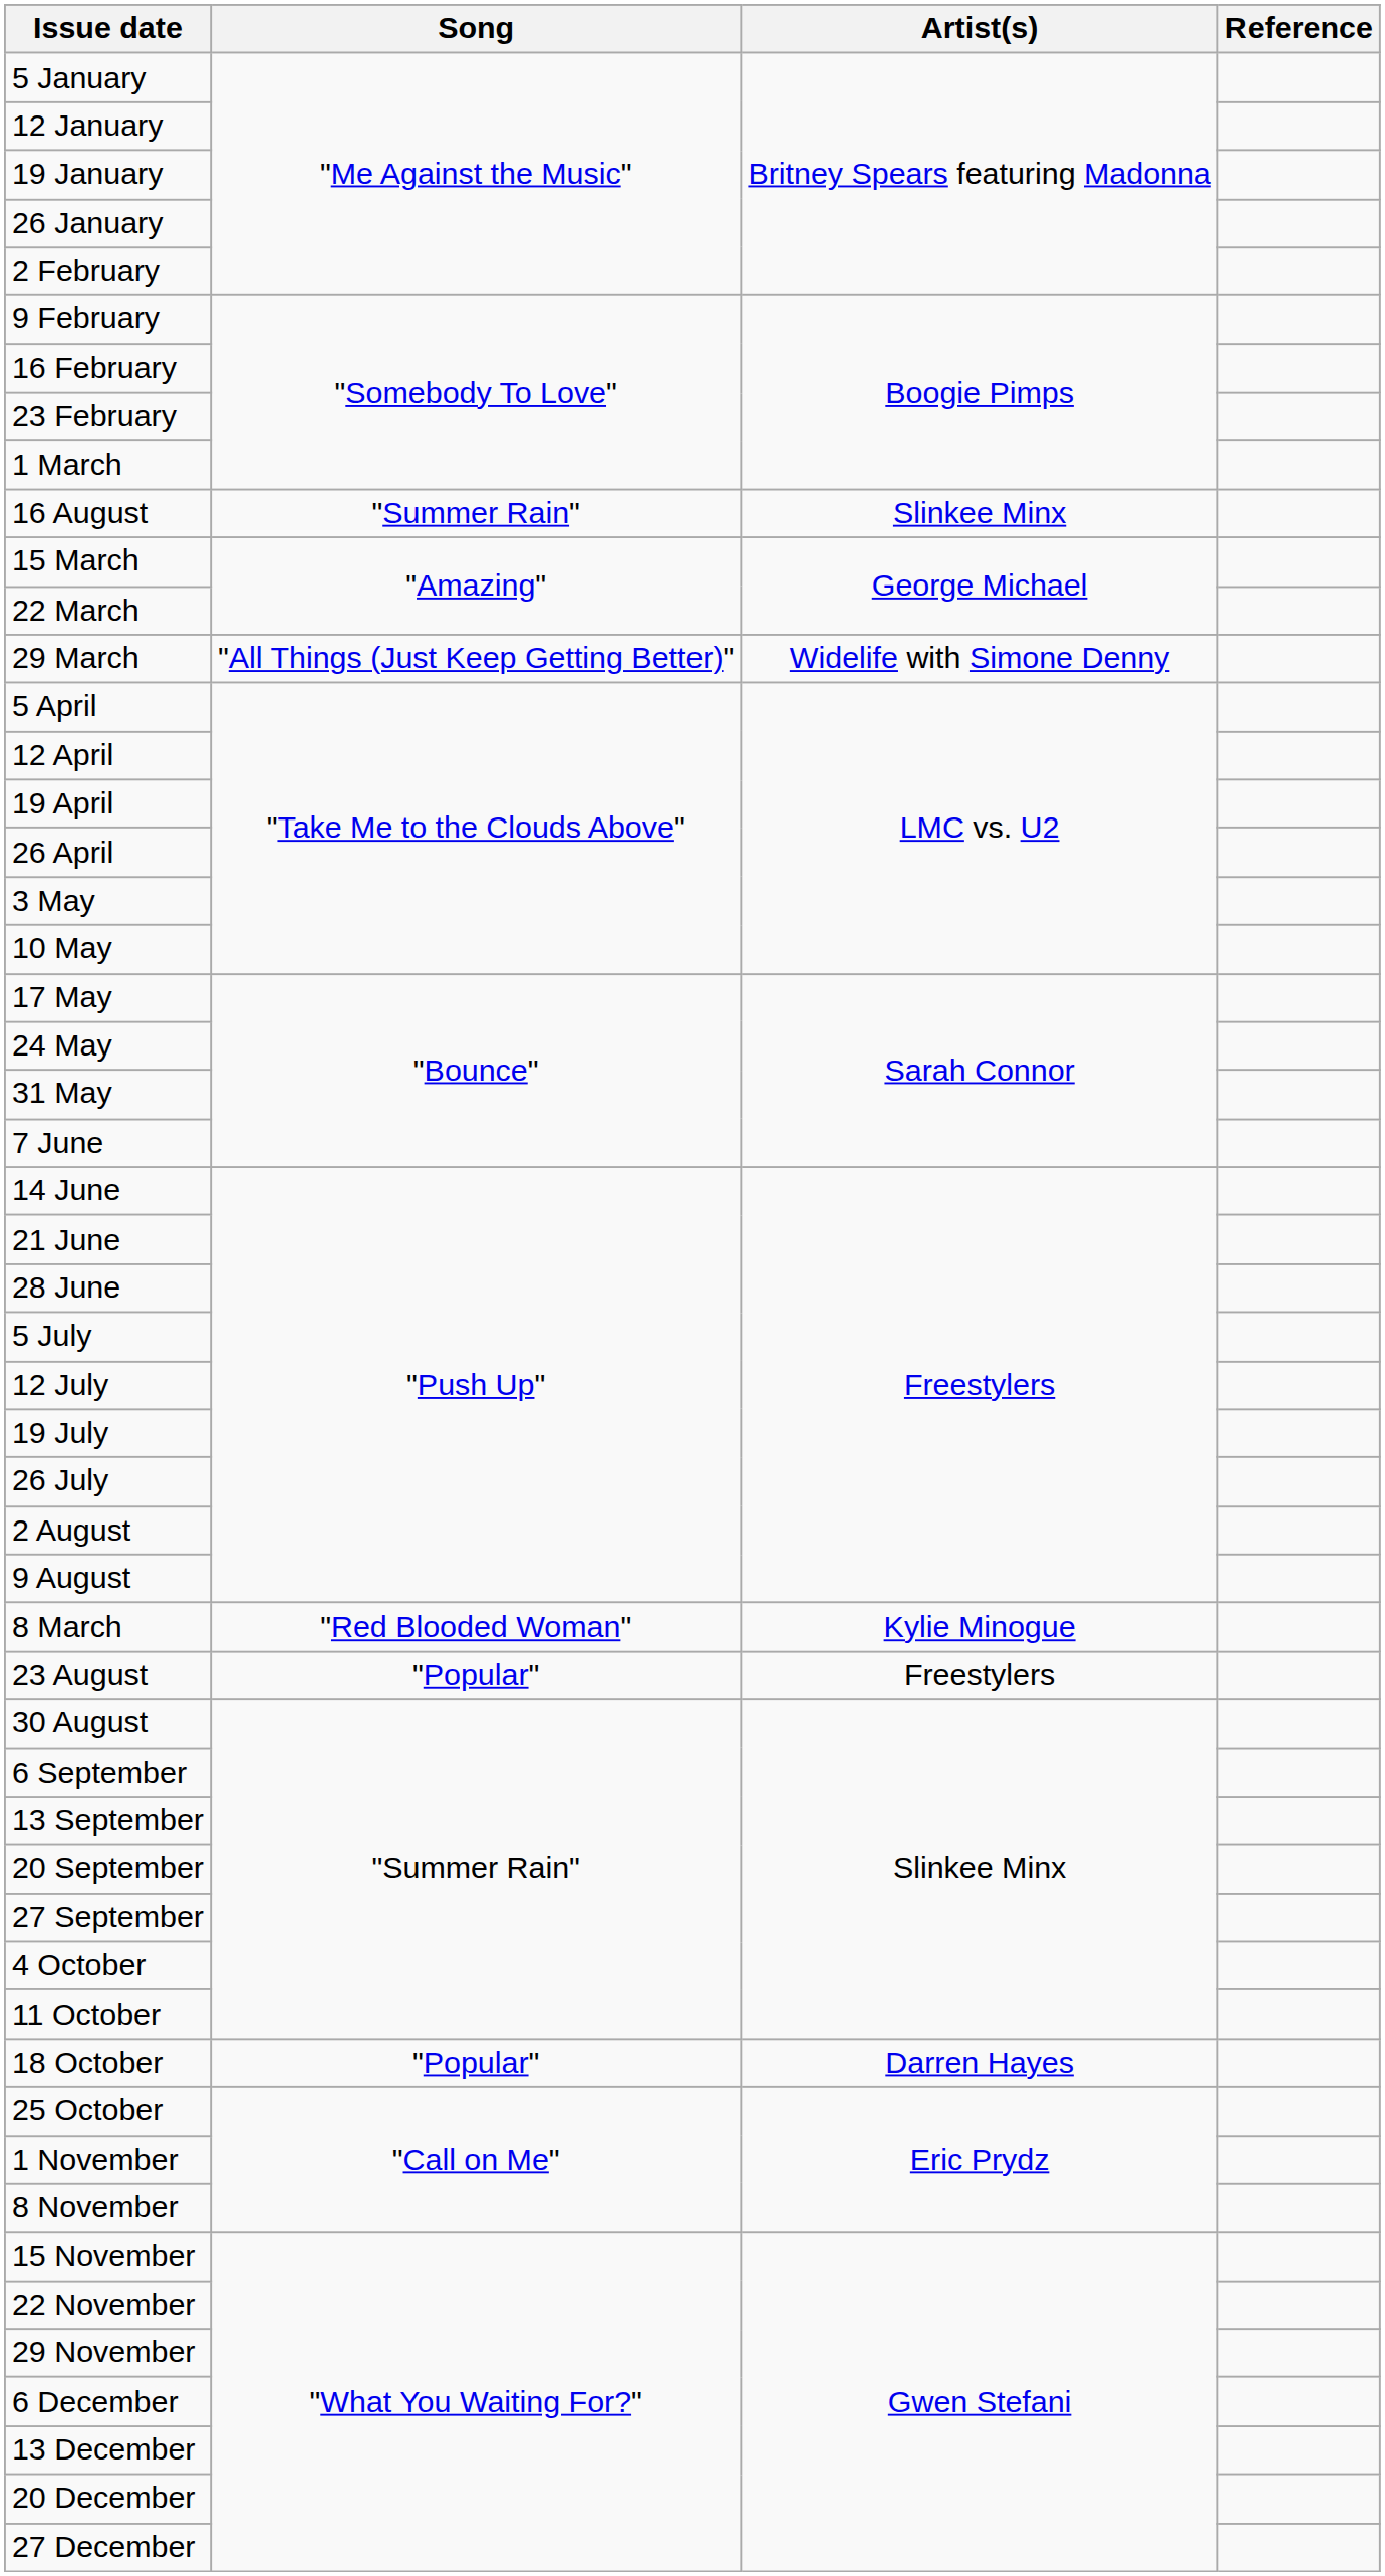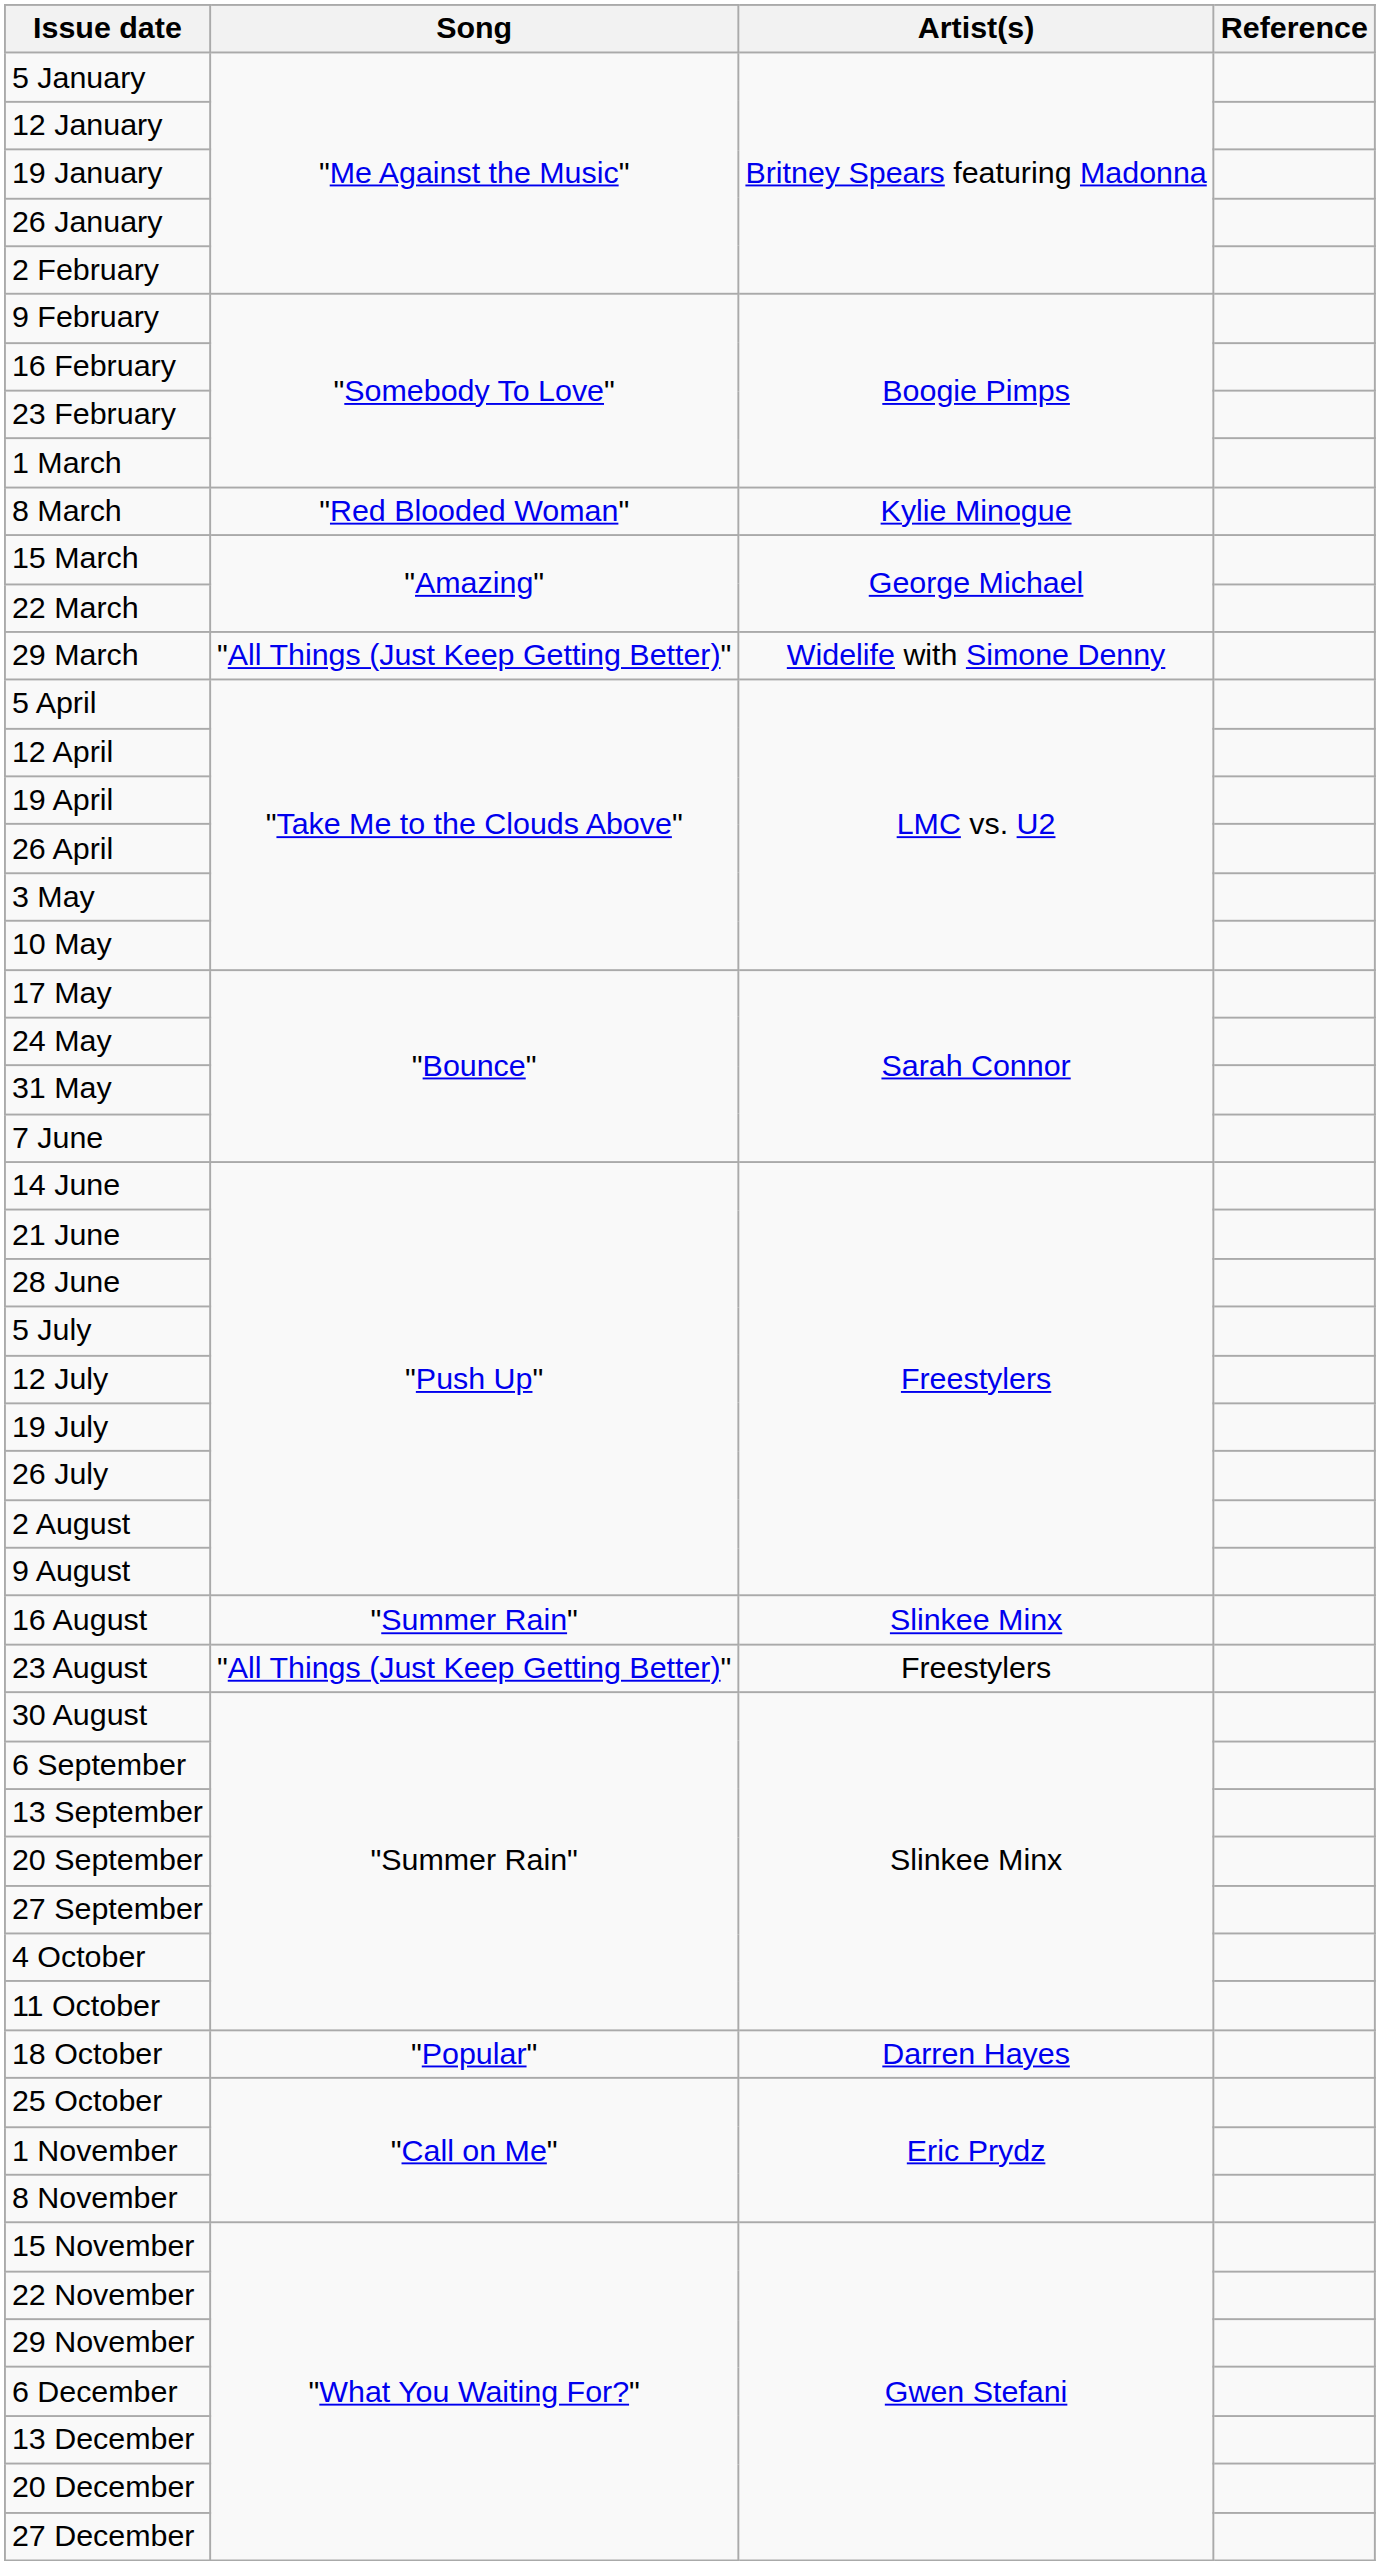rows swapped: 8 March <-> 16 August
23 August | Song: "Popular" -> "All Things (Just Keep Getting Better)"
